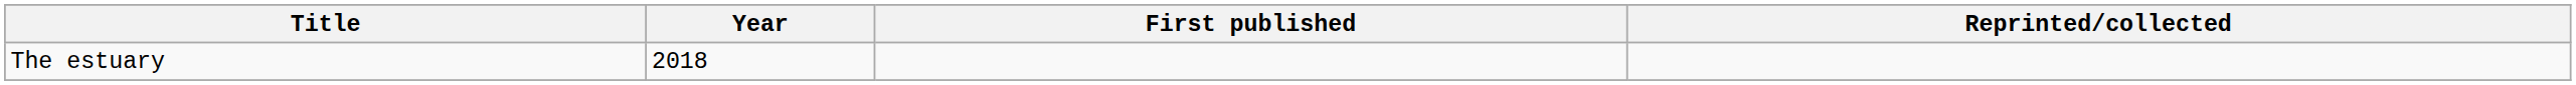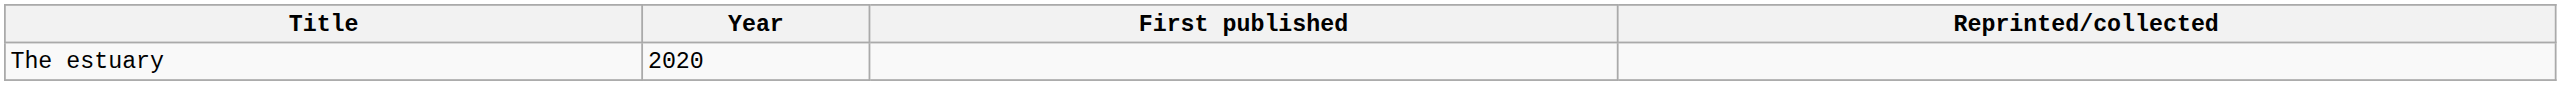The estuary | Year: 2018 -> 2020
